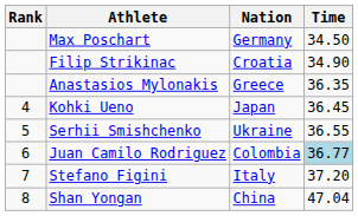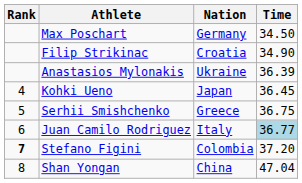Anastasios Mylonakis | Nation: Greece -> Ukraine
Anastasios Mylonakis | Time: 36.35 -> 36.39
Serhii Smishchenko | Nation: Ukraine -> Greece
Serhii Smishchenko | Time: 36.55 -> 36.75
Juan Camilo Rodriguez | Nation: Colombia -> Italy
Stefano Figini | Rank: normal -> bold
Stefano Figini | Nation: Italy -> Colombia
